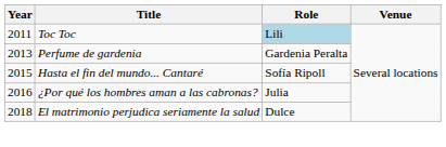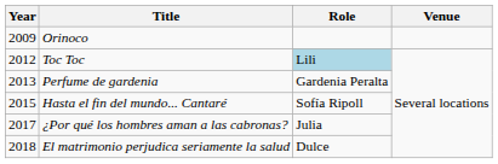+ row: 2009 | Orinoco
Toc Toc | Year: 2011 -> 2012
¿Por qué los hombres aman a las cabronas? | Year: 2016 -> 2017
